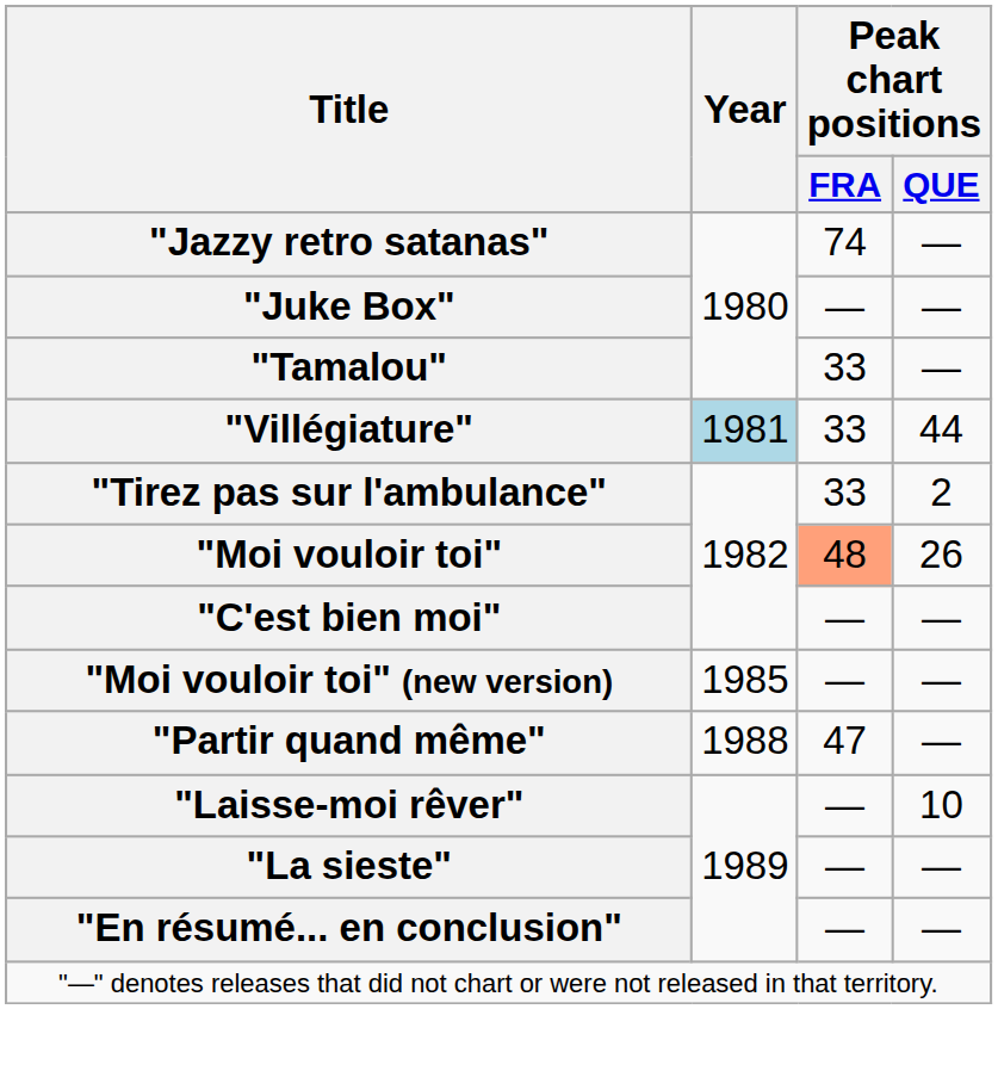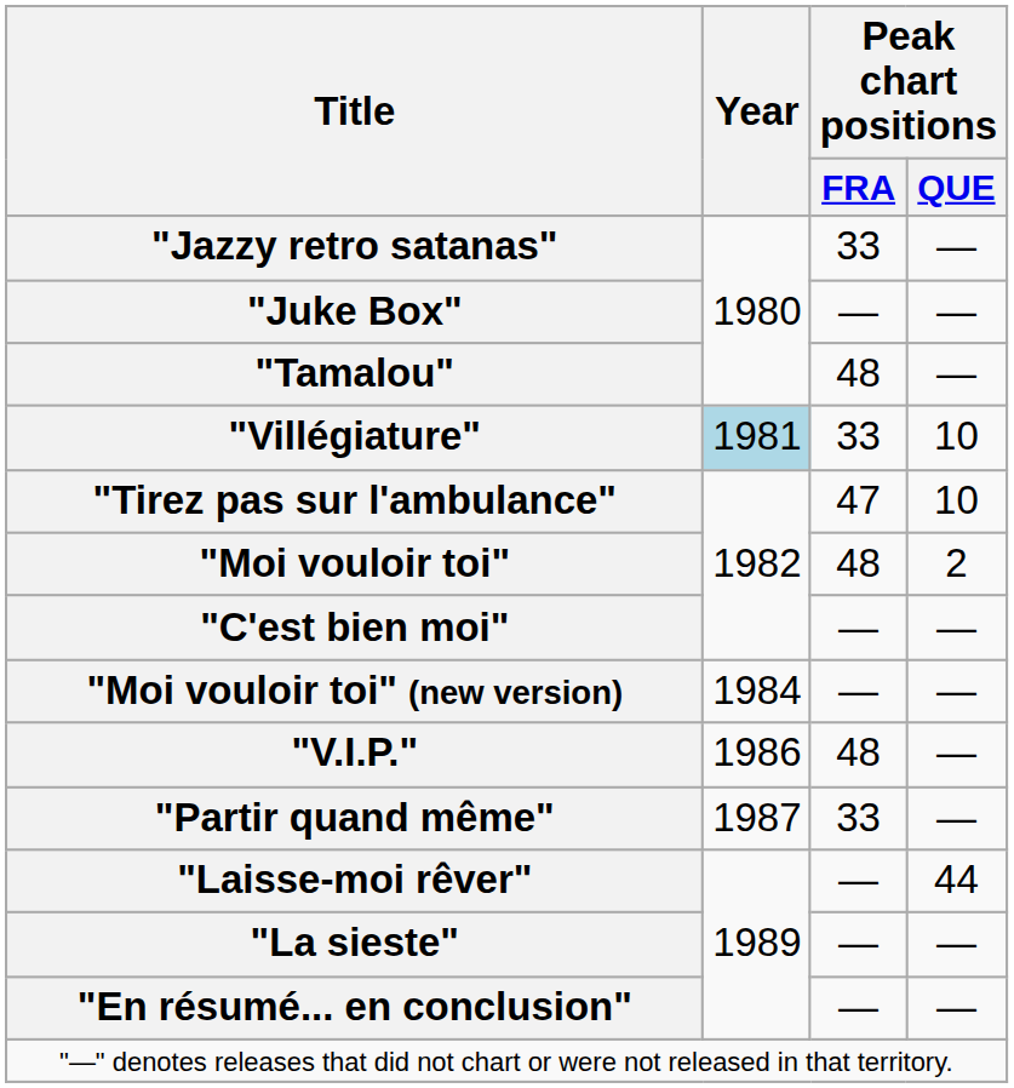"Jazzy retro satanas" | Peak chart positions / FRA: 74 -> 33
"Tamalou" | Peak chart positions / FRA: 33 -> 48
"Villégiature" | Peak chart positions / QUE: 44 -> 10
"Tirez pas sur l'ambulance" | Peak chart positions / FRA: 33 -> 47
"Tirez pas sur l'ambulance" | Peak chart positions / QUE: 2 -> 10
"Moi vouloir toi" | Peak chart positions / FRA: lightsalmon background -> no background
"Moi vouloir toi" | Peak chart positions / QUE: 26 -> 2
"Moi vouloir toi" (new version) | Year: 1985 -> 1984
+ row: "V.I.P." | 1986 | 48 | —
"Partir quand même" | Year: 1988 -> 1987
"Partir quand même" | Peak chart positions / FRA: 47 -> 33
"Laisse-moi rêver" | Peak chart positions / QUE: 10 -> 44
